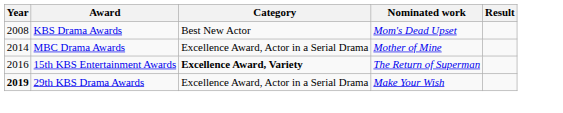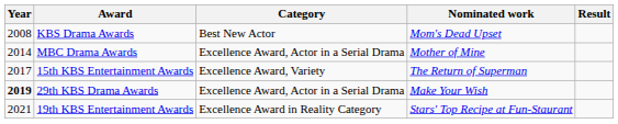15th KBS Entertainment Awards | Year: 2016 -> 2017
15th KBS Entertainment Awards | Category: bold -> normal
+ row: 2021 | 19th KBS Entertainment Awards | Excellence Award in Reality Category | Stars' Top Recipe at Fun-Staurant
